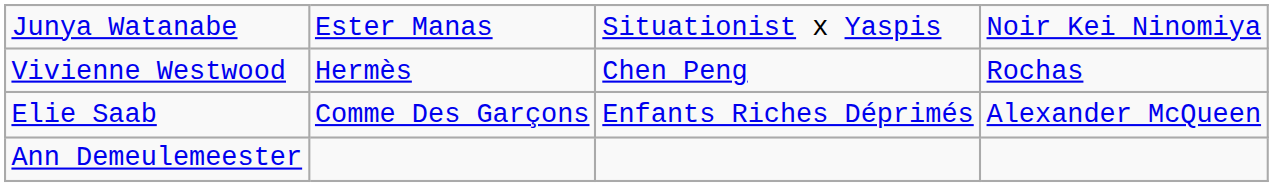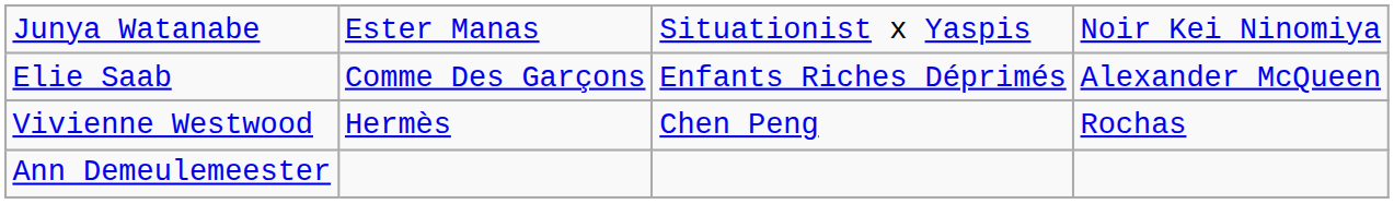rows swapped: Vivienne Westwood <-> Elie Saab
